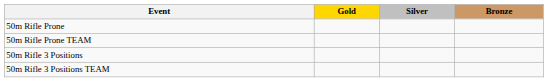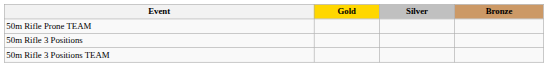- row: 50m Rifle Prone
